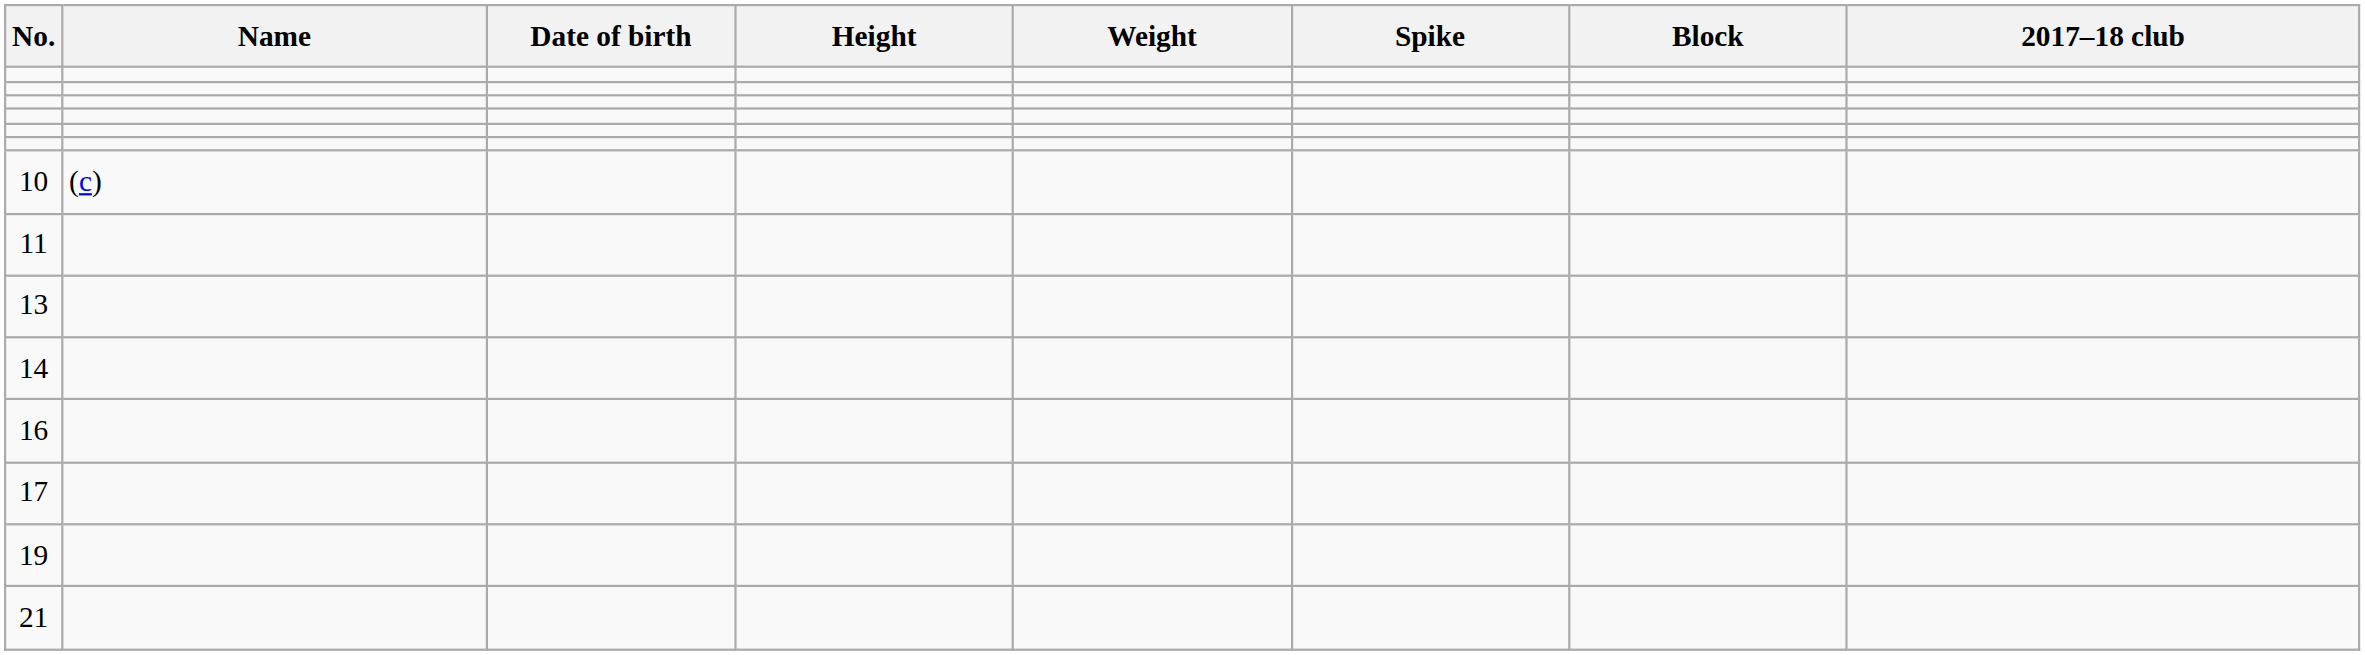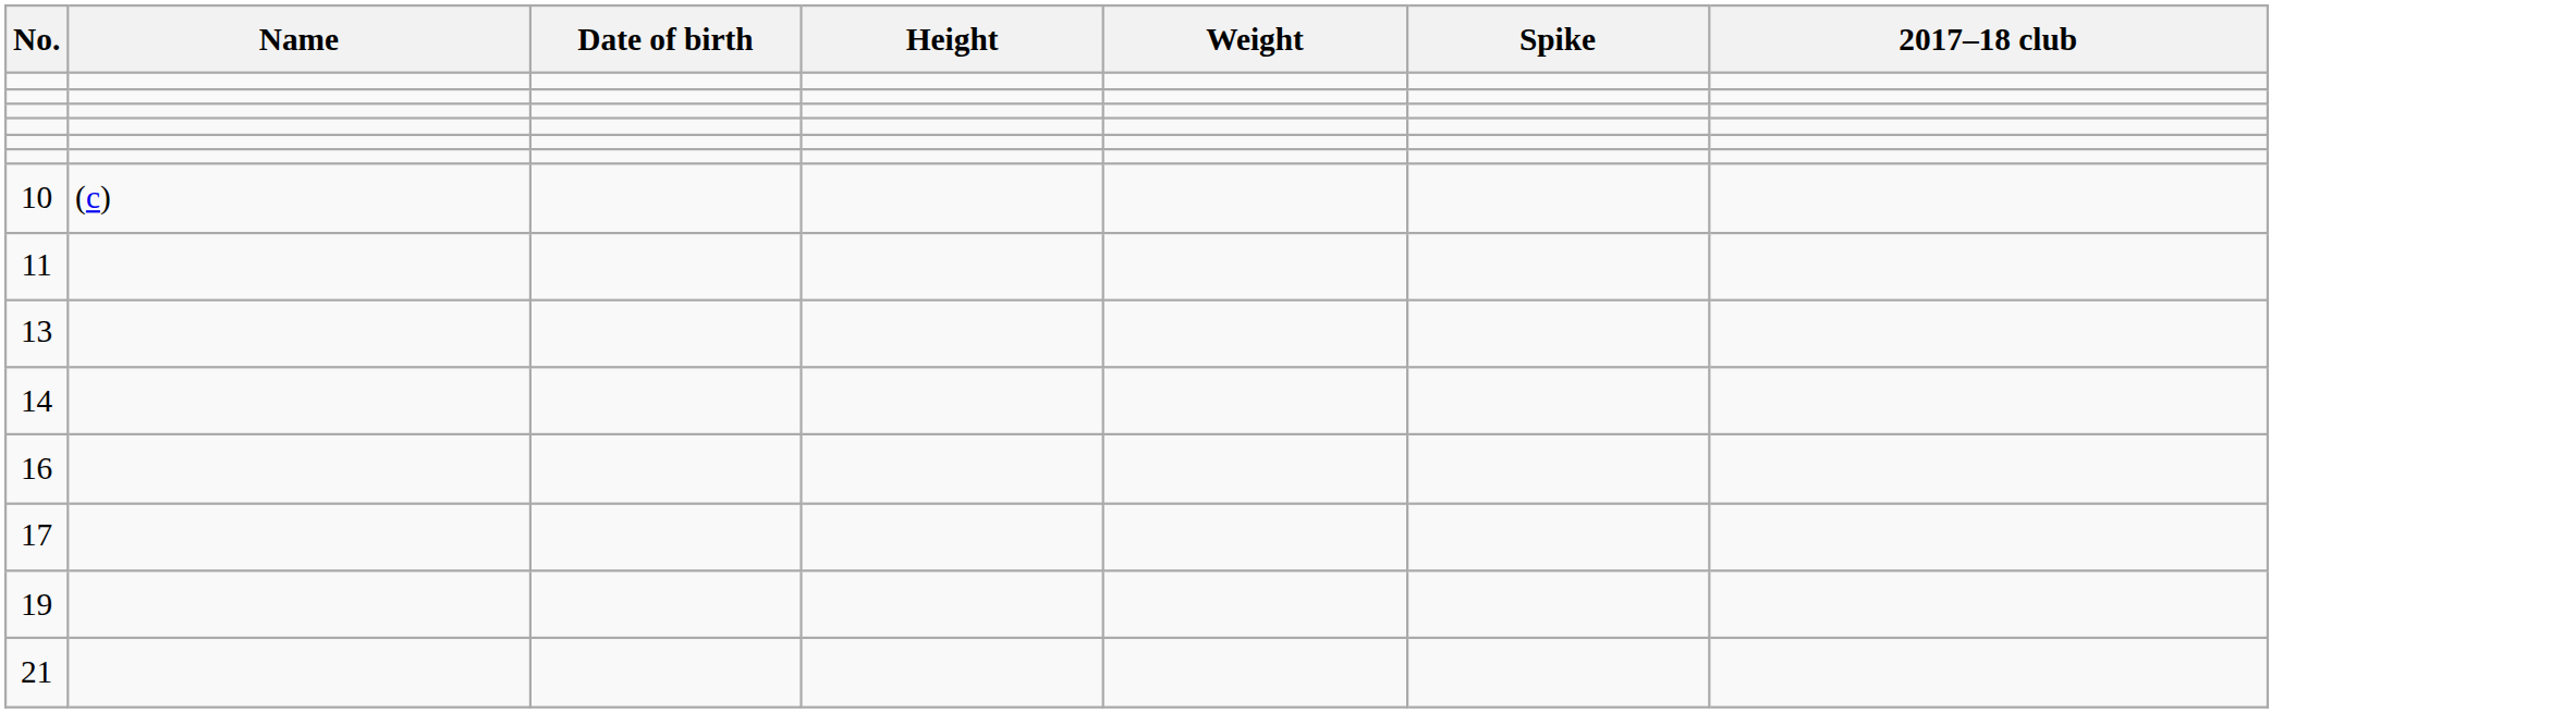- column: Block
